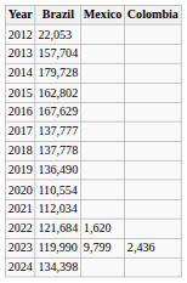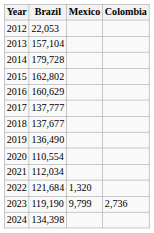2013 | Brazil: 157,704 -> 157,104
2016 | Brazil: 167,629 -> 160,629
2018 | Brazil: 137,778 -> 137,677
2022 | Mexico: 1,620 -> 1,320
2023 | Brazil: 119,990 -> 119,190
2023 | Colombia: 2,436 -> 2,736
